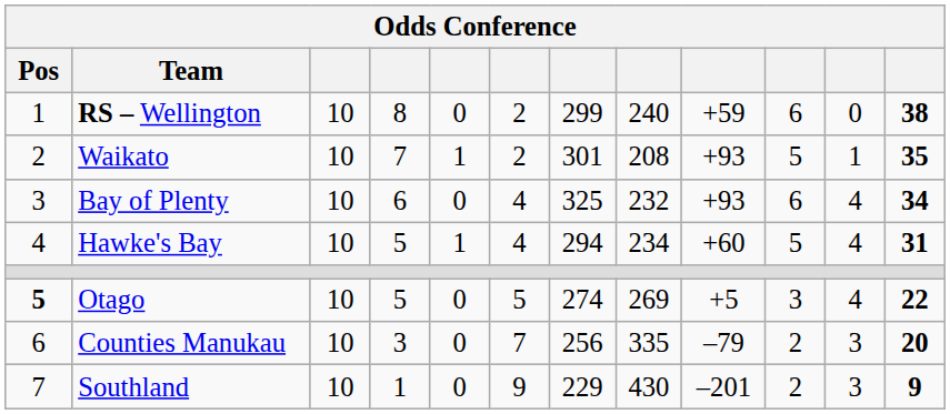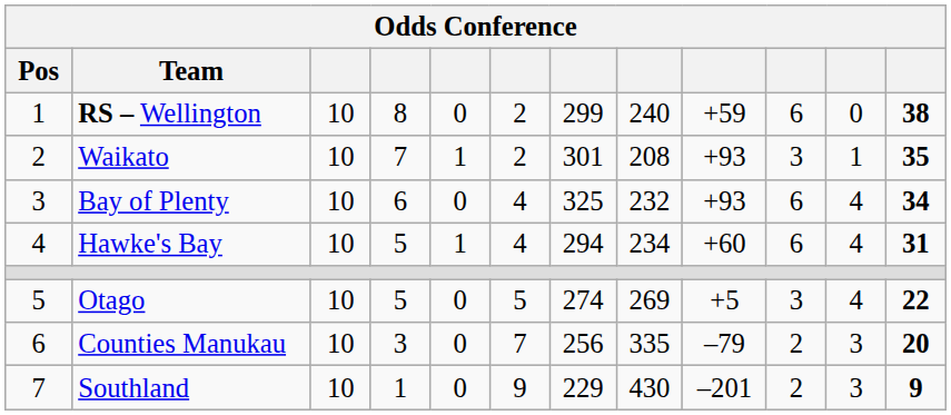Waikato | column 10: 5 -> 3
Hawke's Bay | column 10: 5 -> 6
Otago | Odds Conference / Pos: bold -> normal
